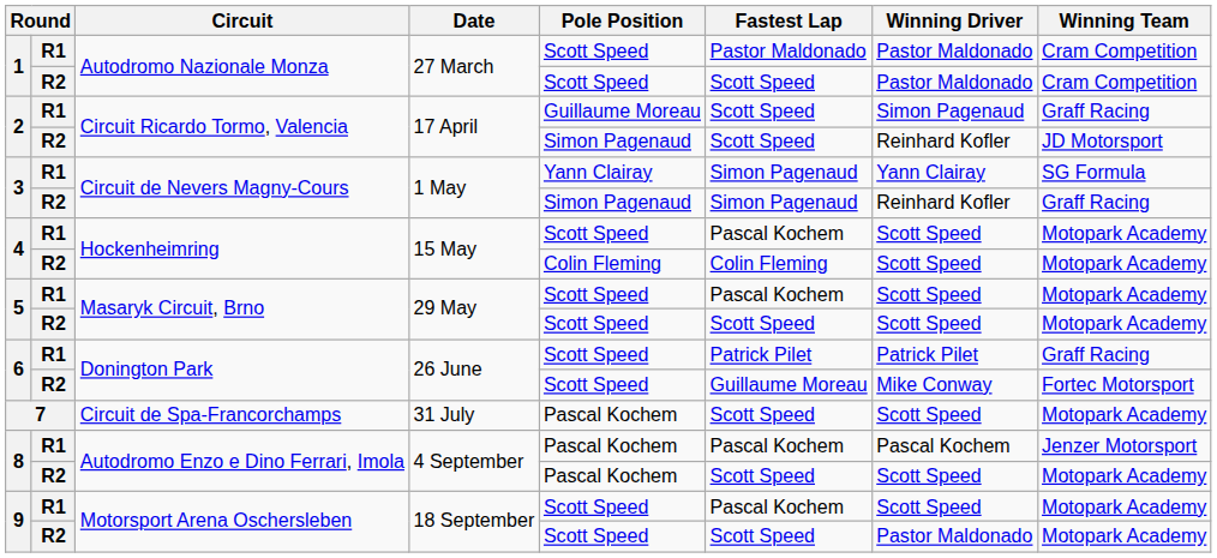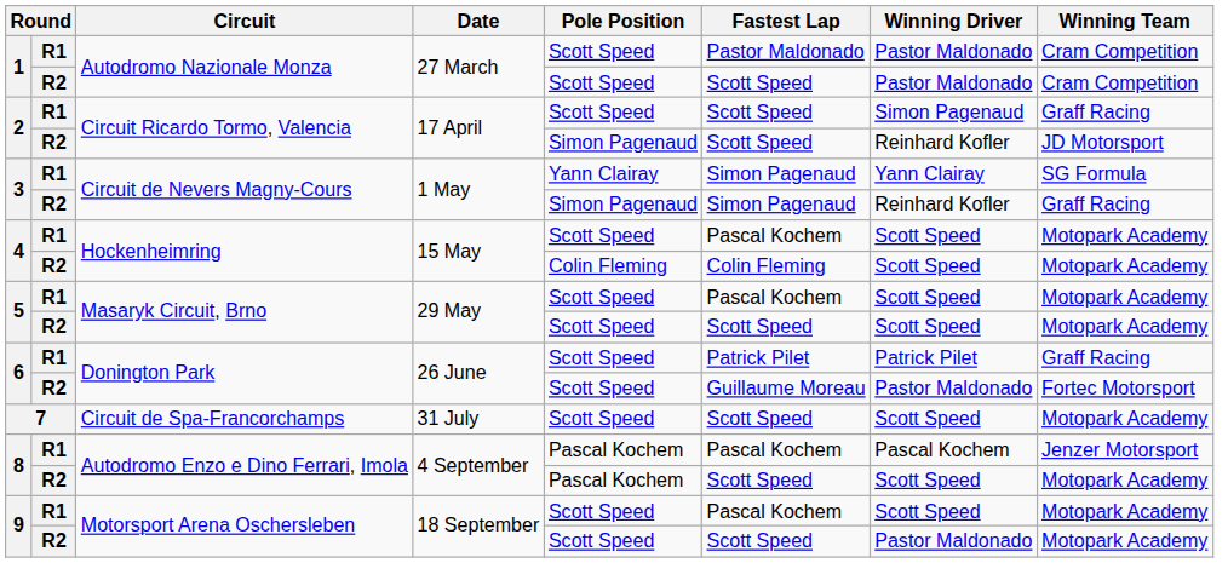2 / R1 | Pole Position: Guillaume Moreau -> Scott Speed
6 / R2 | Winning Driver: Mike Conway -> Pastor Maldonado
7 | Pole Position: Pascal Kochem -> Scott Speed
